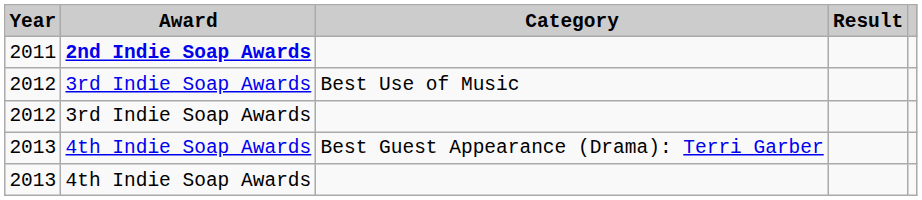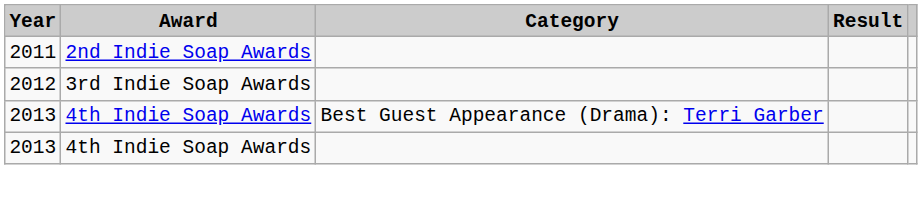2011 | Award: bold -> normal
- row: 2012 | 3rd Indie Soap Awards | Best Use of Music
